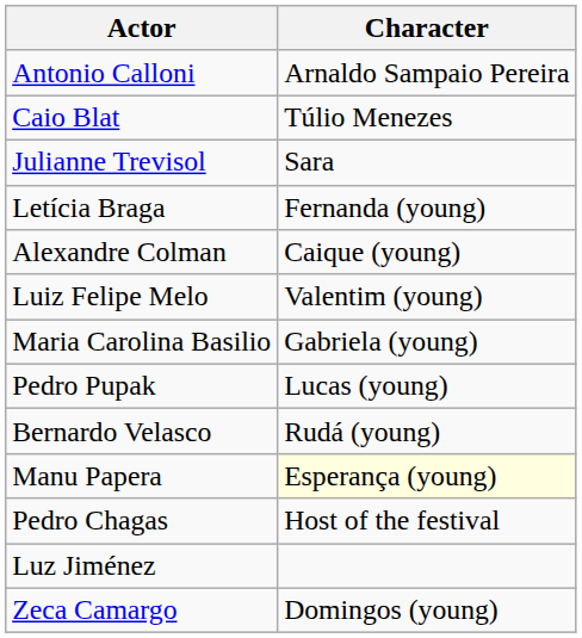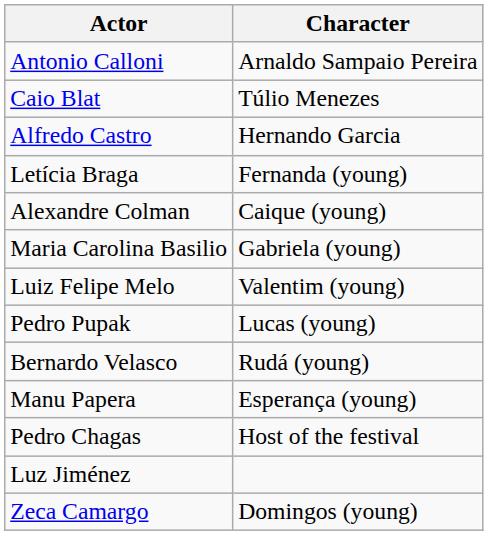+ row: Alfredo Castro | Hernando Garcia
- row: Julianne Trevisol | Sara
rows swapped: Luiz Felipe Melo <-> Maria Carolina Basilio
Manu Papera | Character: lightyellow background -> no background
